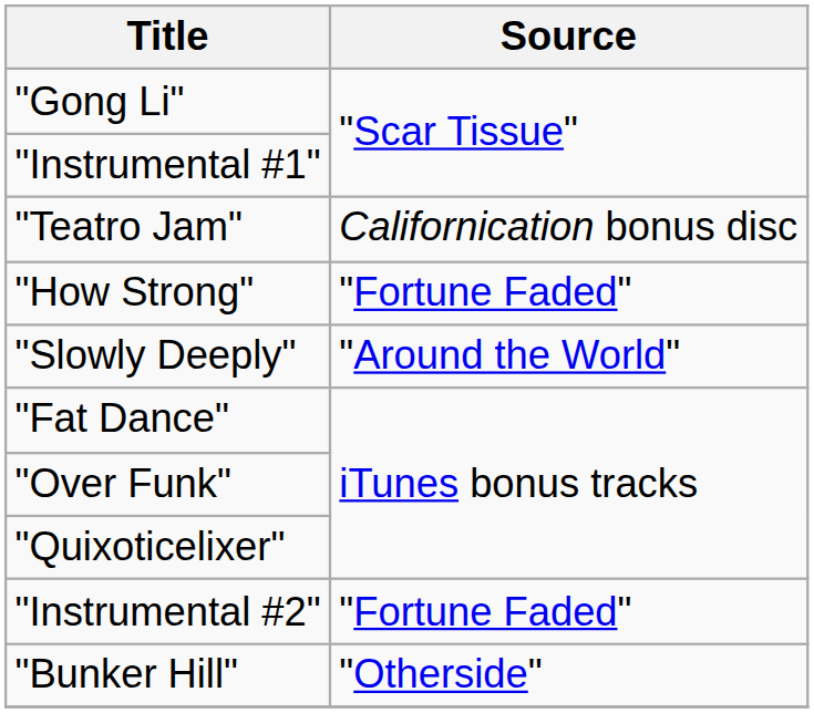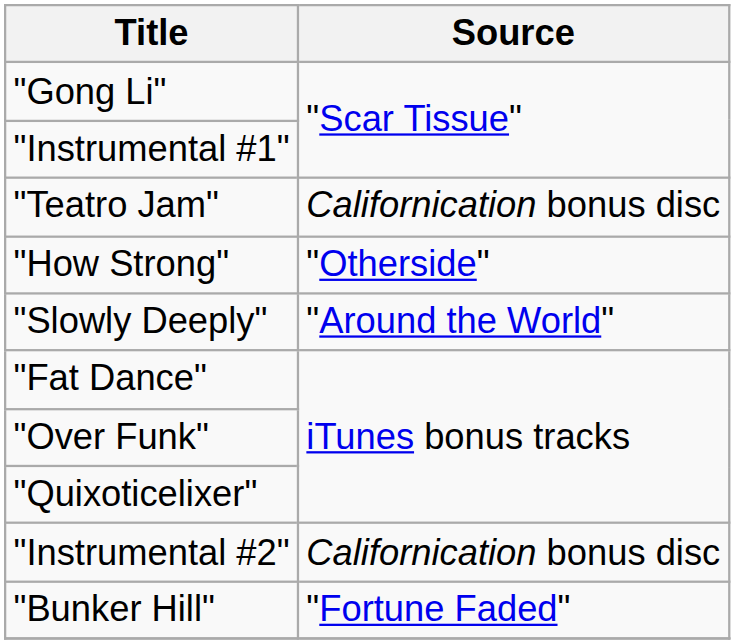"How Strong" | Source: "Fortune Faded" -> "Otherside"
"Instrumental #2" | Source: "Fortune Faded" -> Californication bonus disc
"Bunker Hill" | Source: "Otherside" -> "Fortune Faded"
